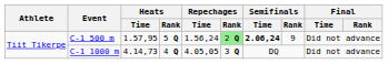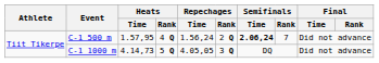C-1 500 m | Heats / Rank: 5 Q -> 4 Q
C-1 500 m | Repechages / Rank: lightgreen background -> no background
C-1 500 m | Semifinals / Rank: 9 -> 7
C-1 1000 m | Heats / Rank: 4 Q -> 5 Q
